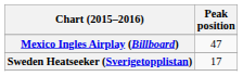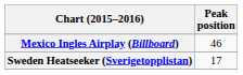Mexico Ingles Airplay (Billboard) | Peak position: 47 -> 46
